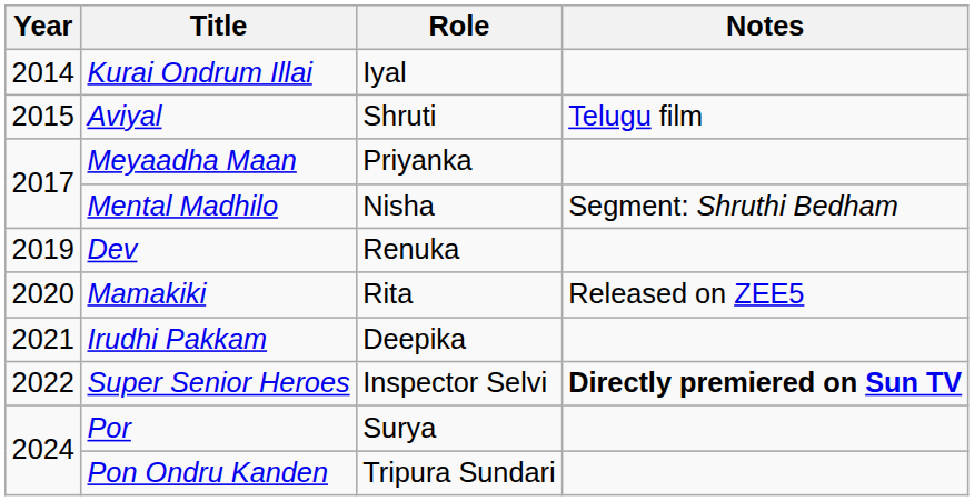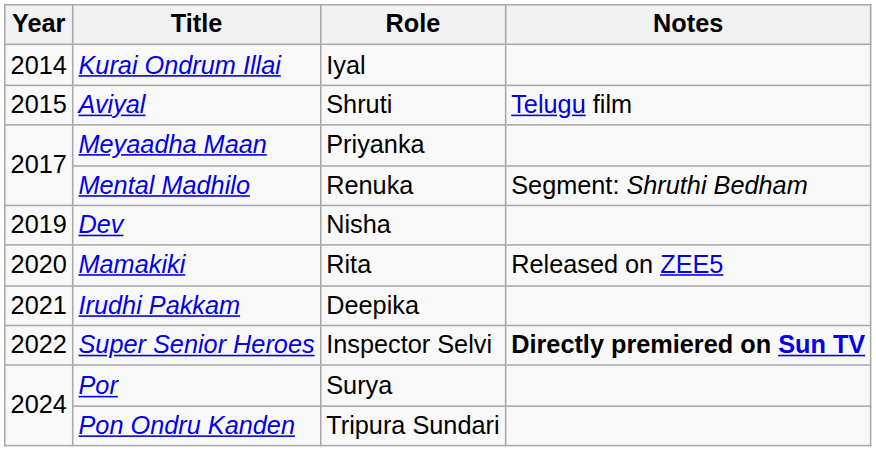Mental Madhilo | Role: Nisha -> Renuka
Dev | Role: Renuka -> Nisha
